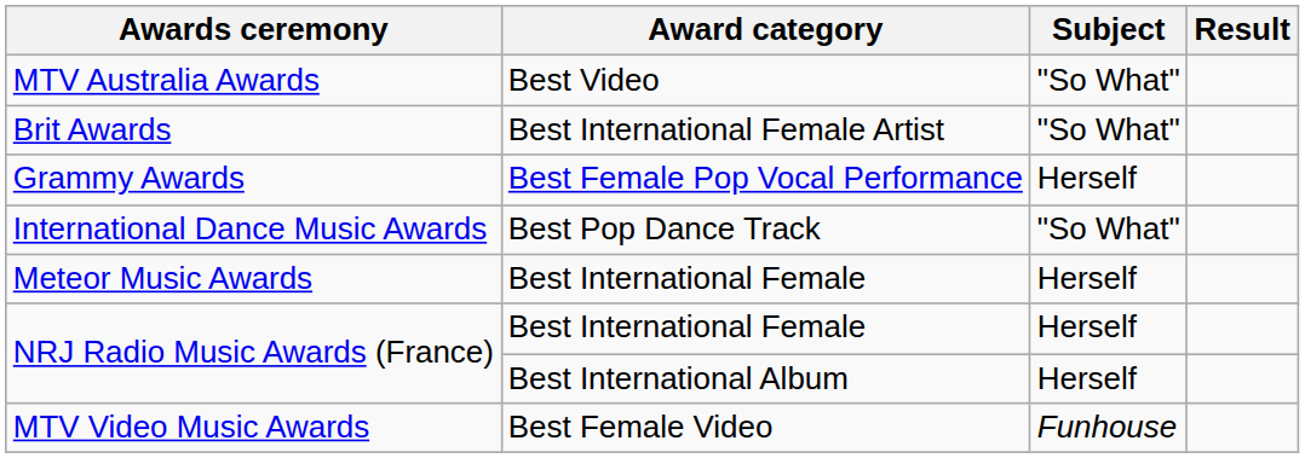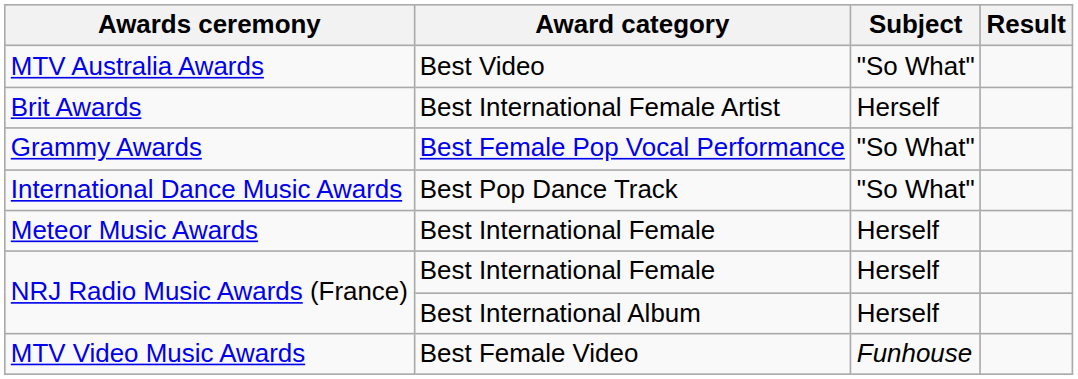Brit Awards | Subject: "So What" -> Herself
Grammy Awards | Subject: Herself -> "So What"
